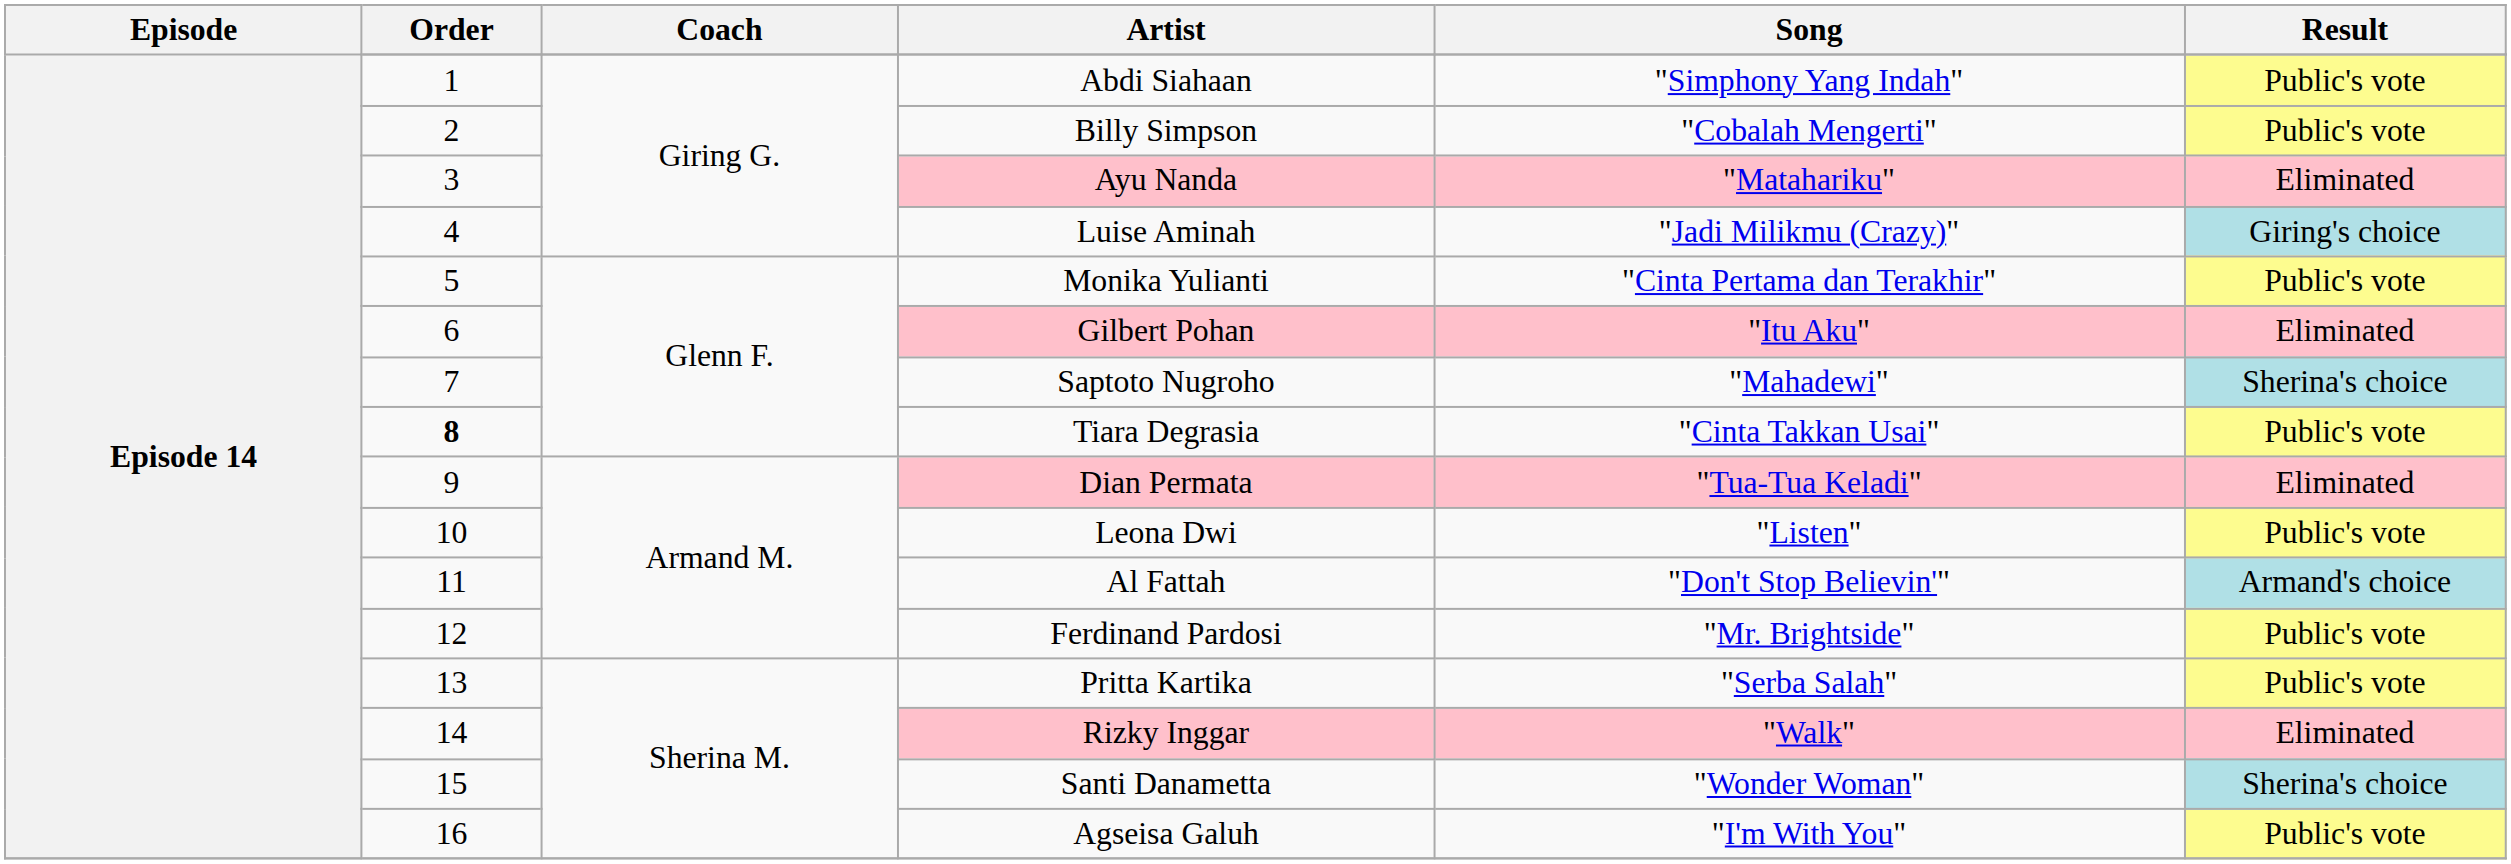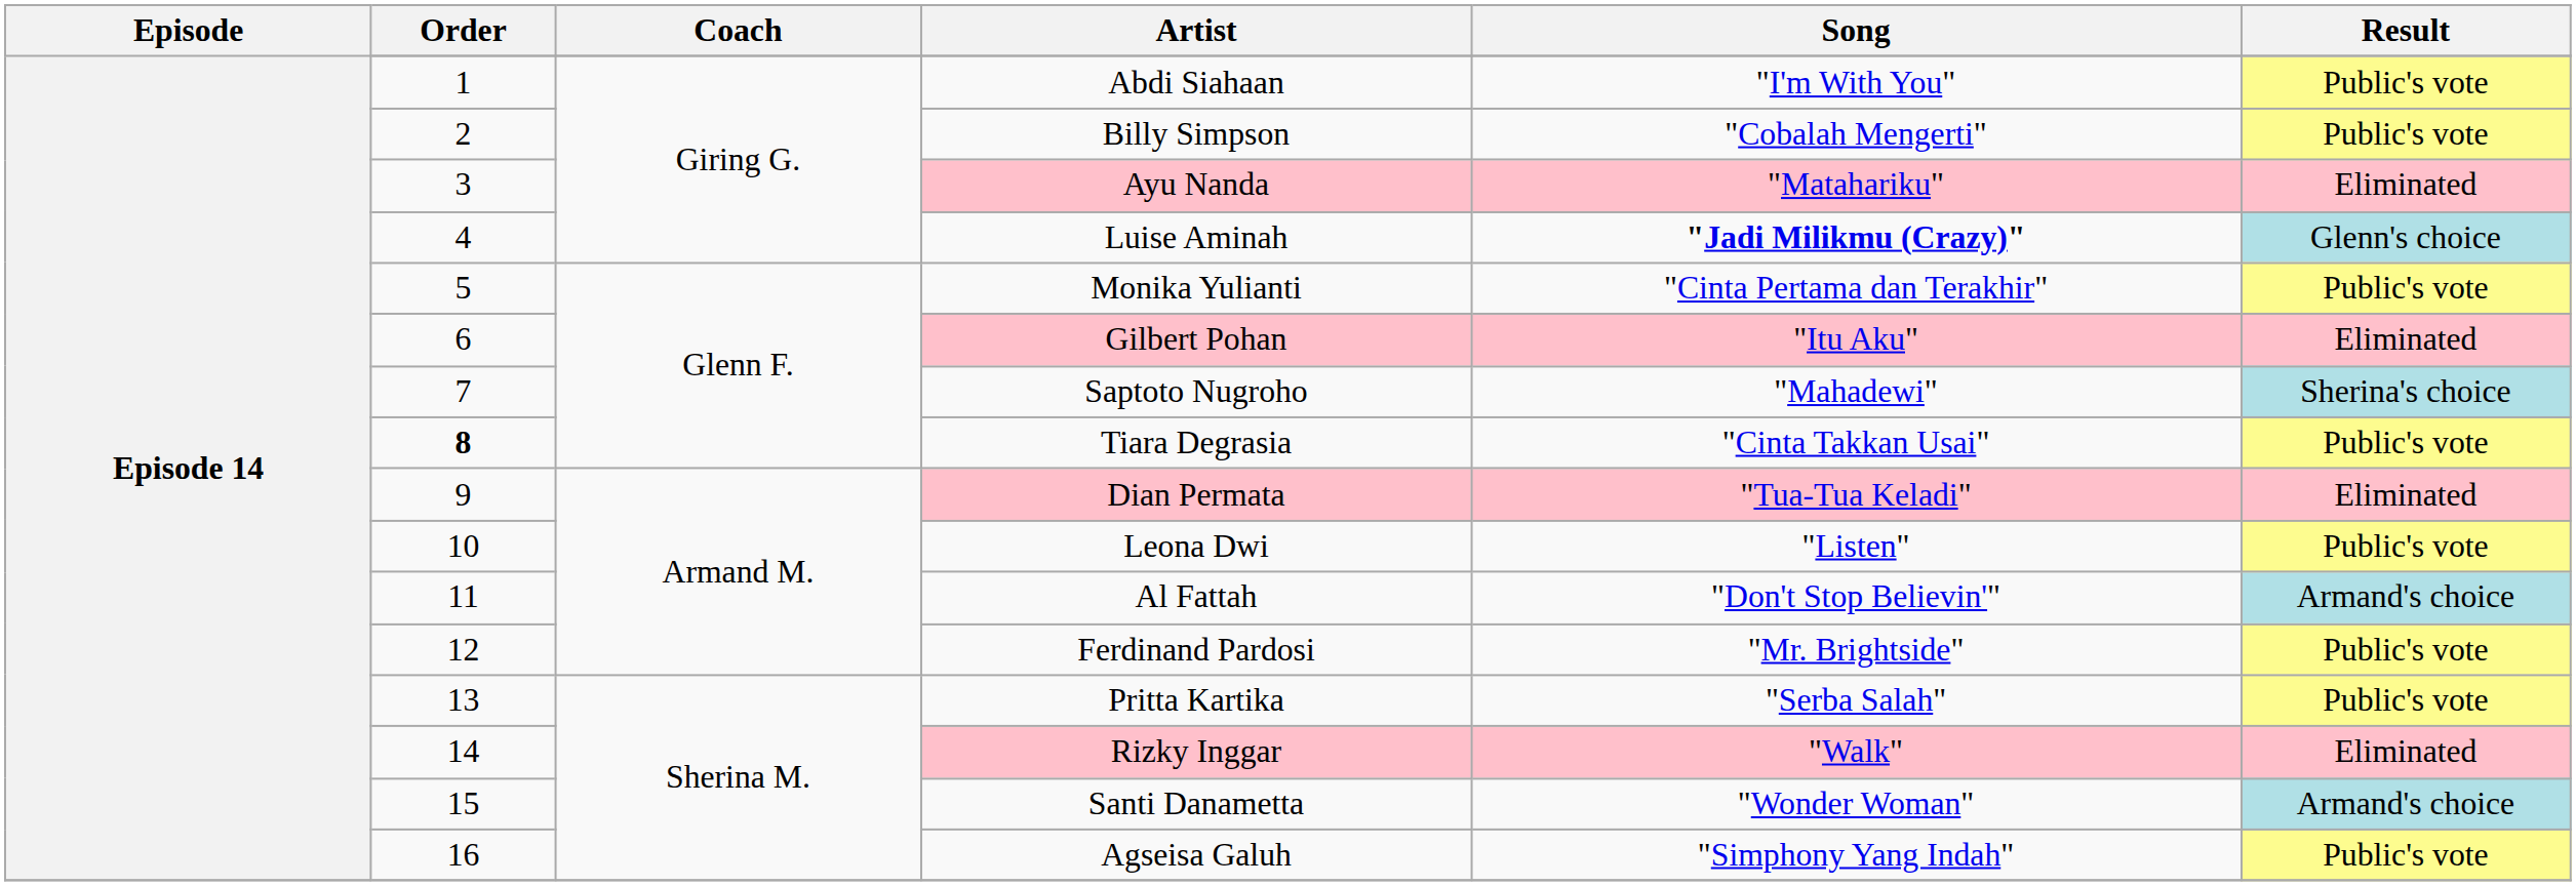Abdi Siahaan | Song: "Simphony Yang Indah" -> "I'm With You"
Luise Aminah | Song: normal -> bold
Luise Aminah | Result: Giring's choice -> Glenn's choice
Santi Danametta | Result: Sherina's choice -> Armand's choice
Agseisa Galuh | Song: "I'm With You" -> "Simphony Yang Indah"
